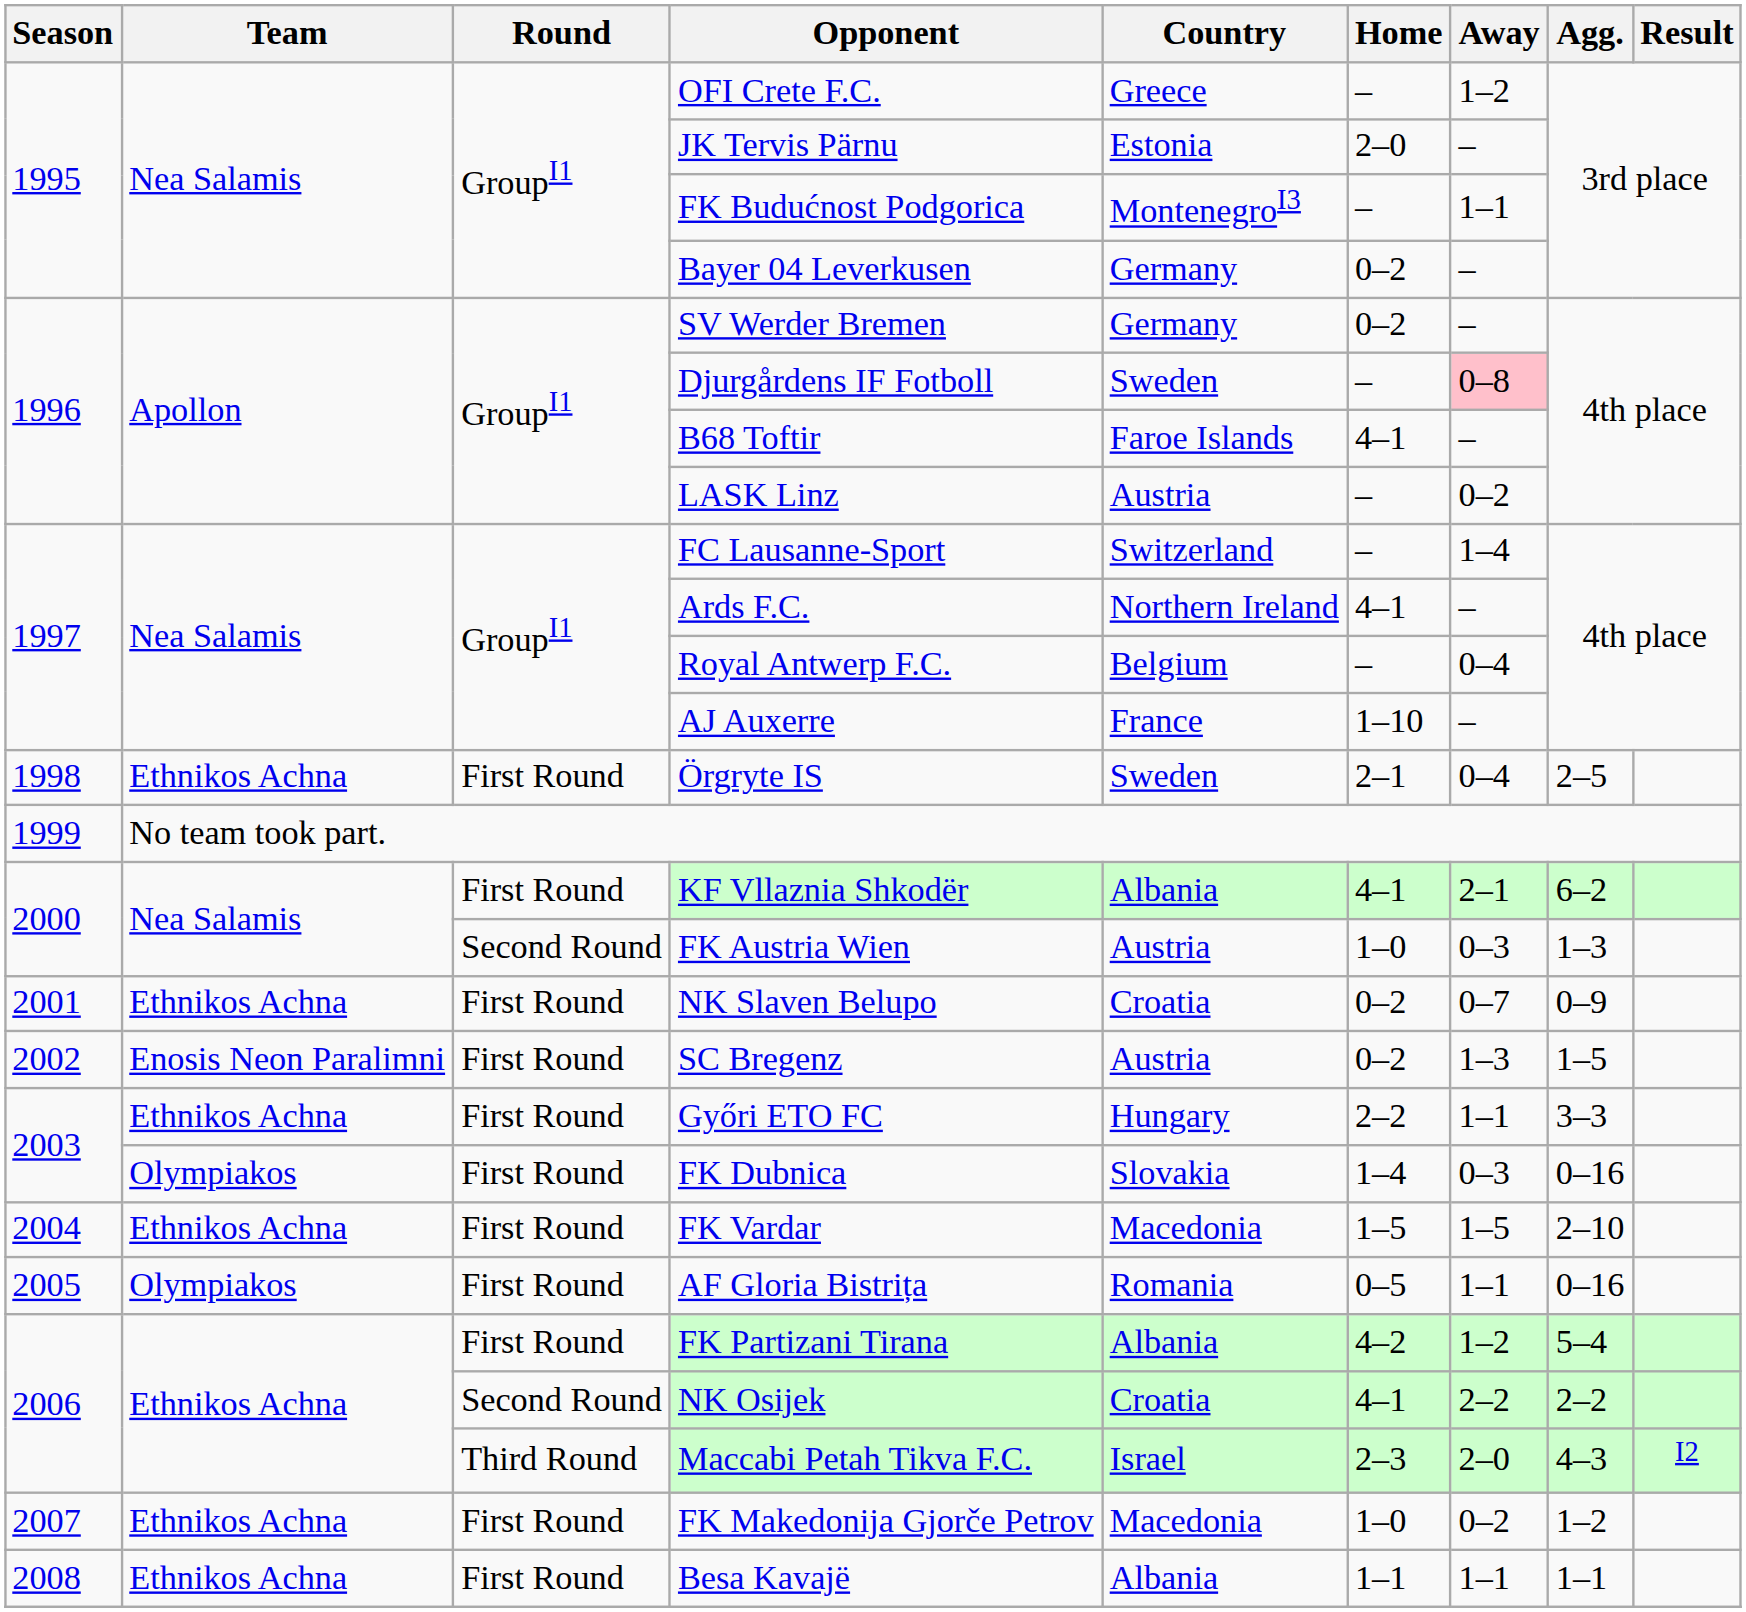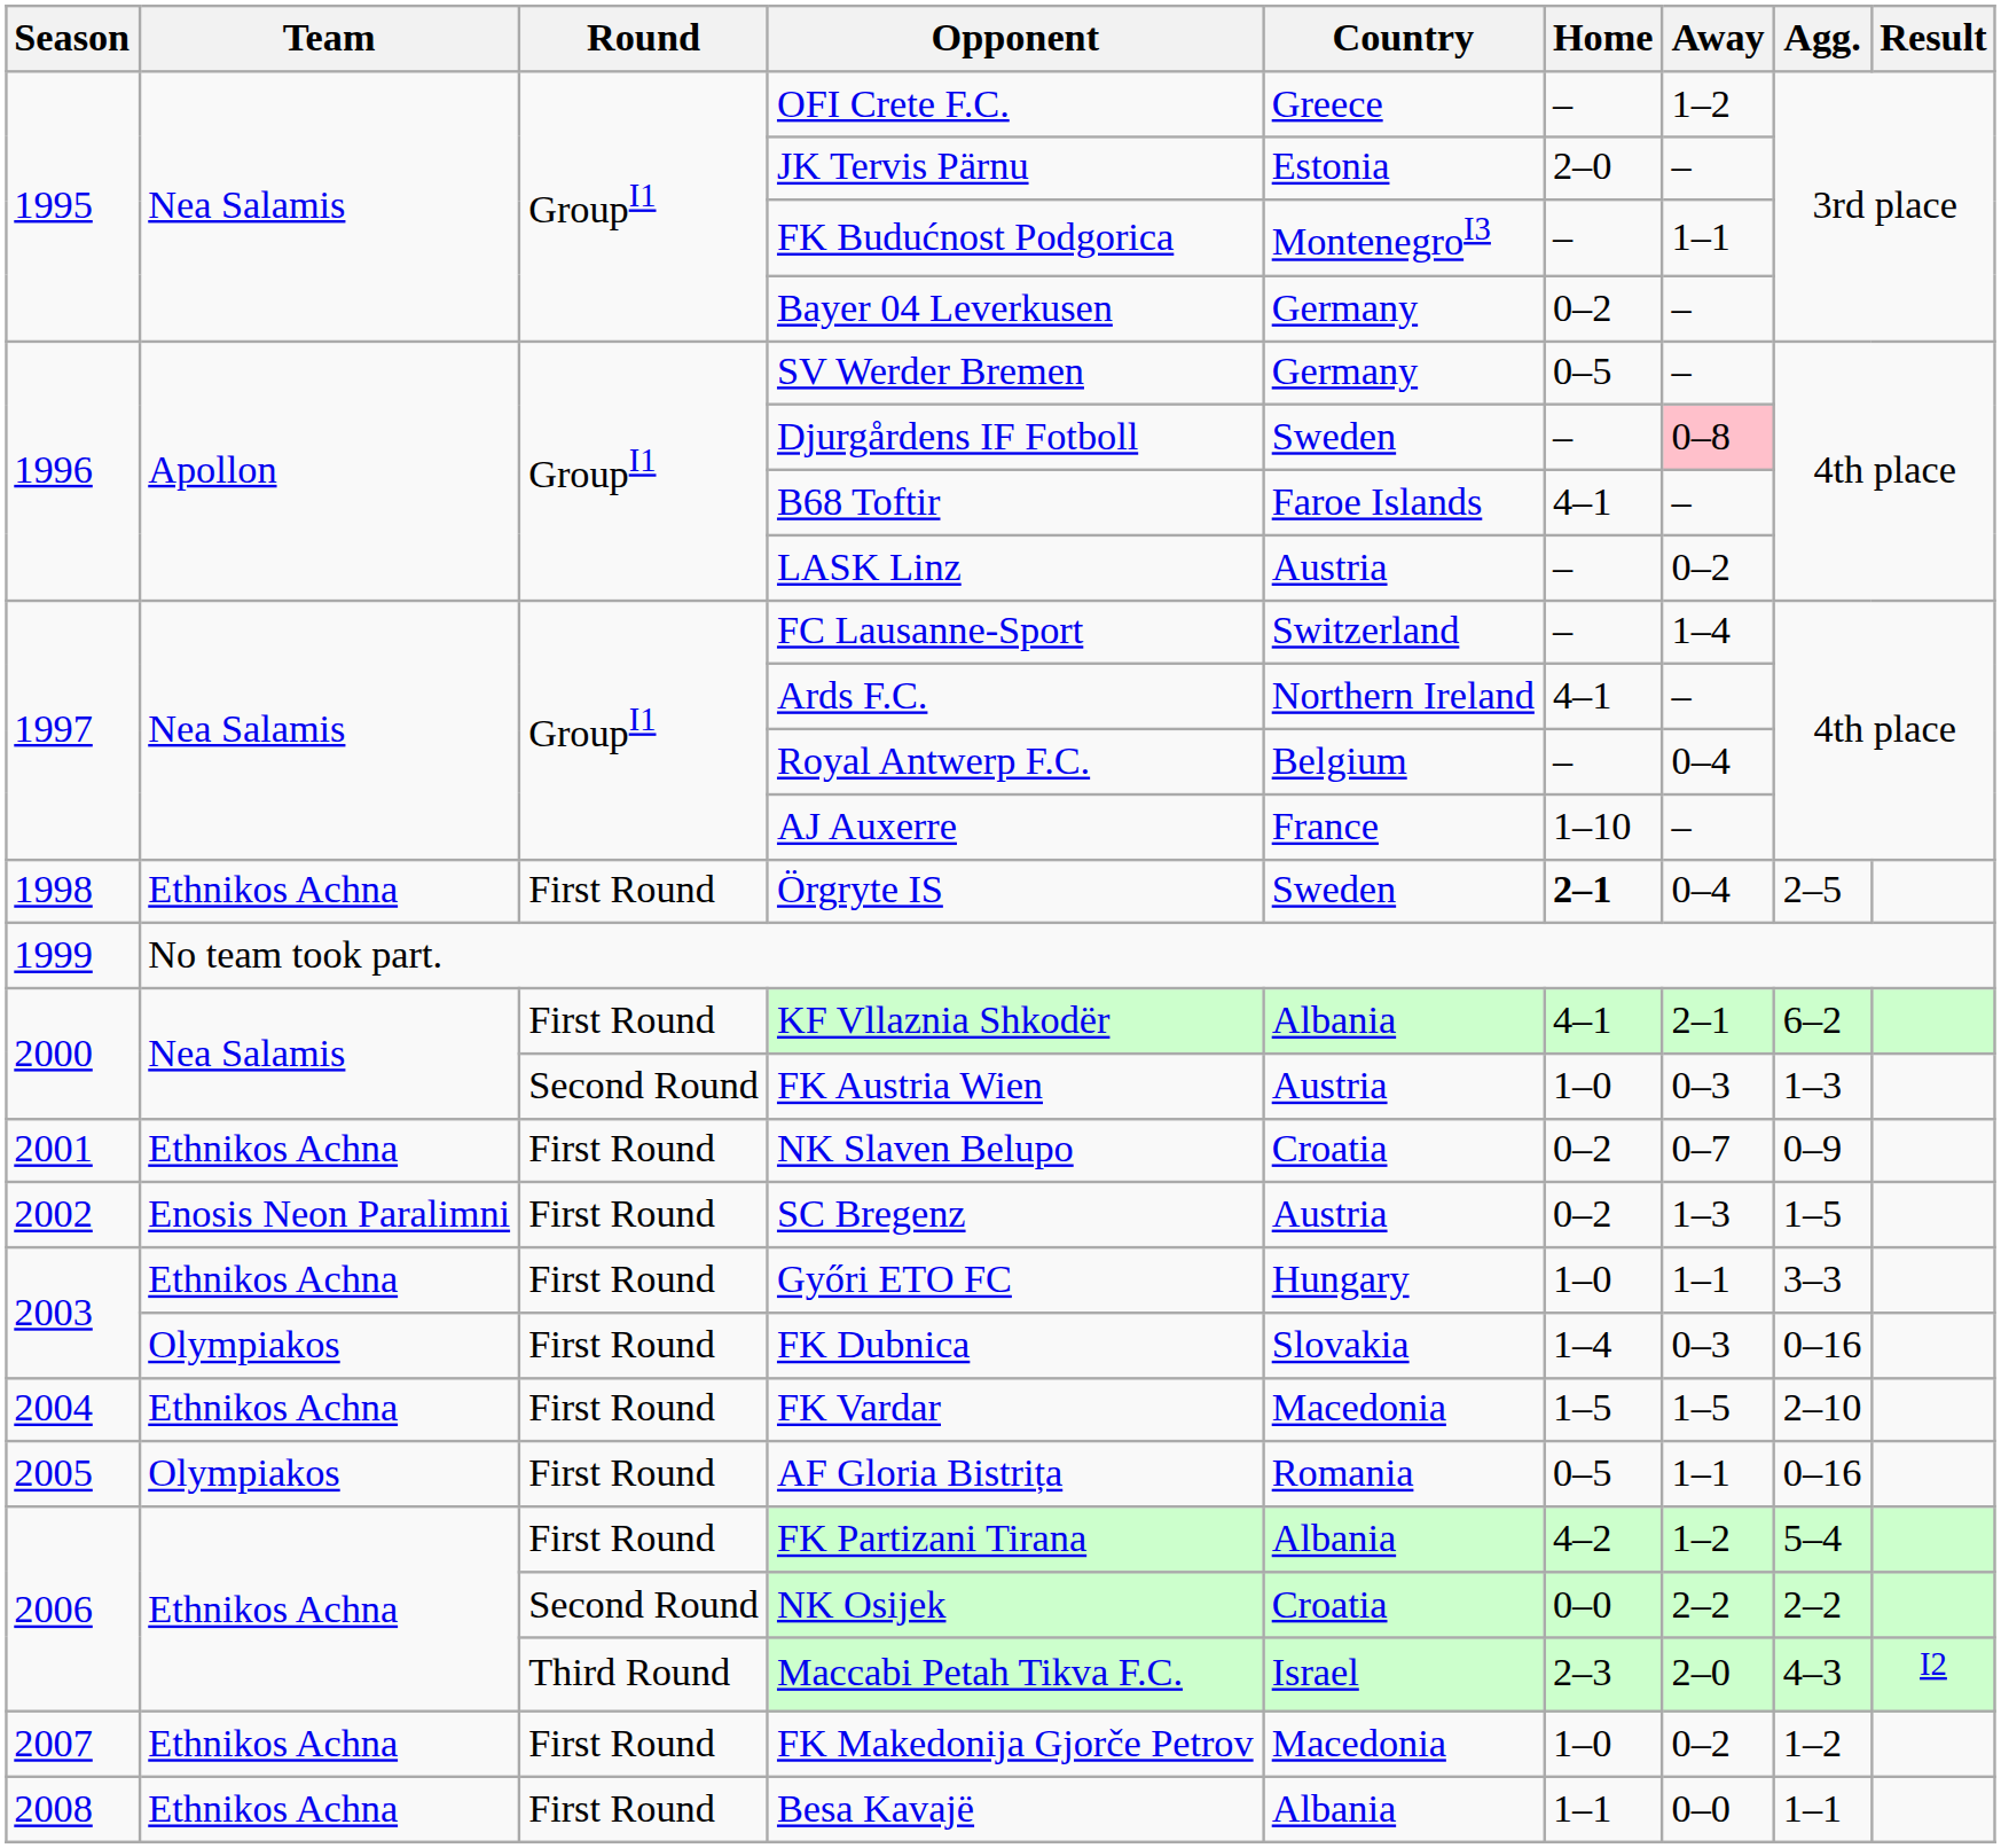SV Werder Bremen | Home: 0–2 -> 0–5
Örgryte IS | Home: normal -> bold
Győri ETO FC | Home: 2–2 -> 1–0
NK Osijek | Home: 4–1 -> 0–0
Besa Kavajë | Away: 1–1 -> 0–0
